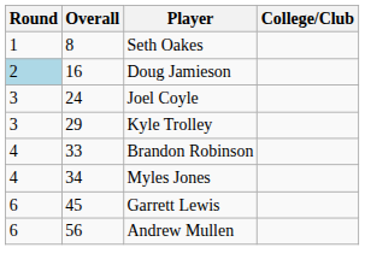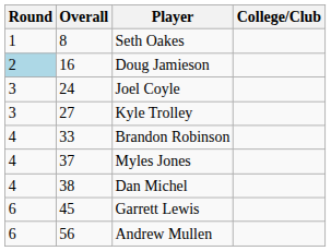Kyle Trolley | Overall: 29 -> 27
Myles Jones | Overall: 34 -> 37
+ row: 4 | 38 | Dan Michel
